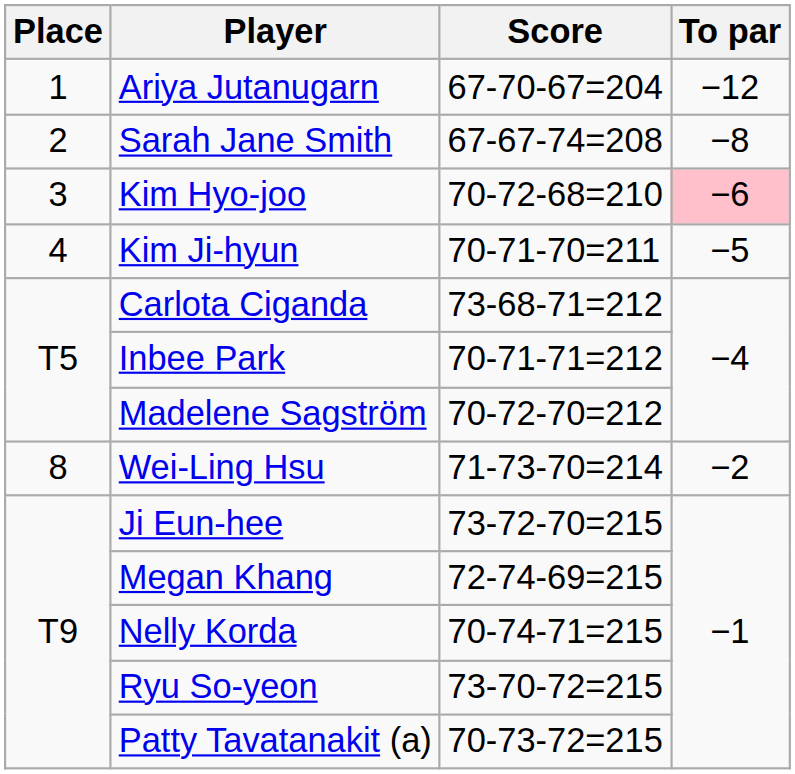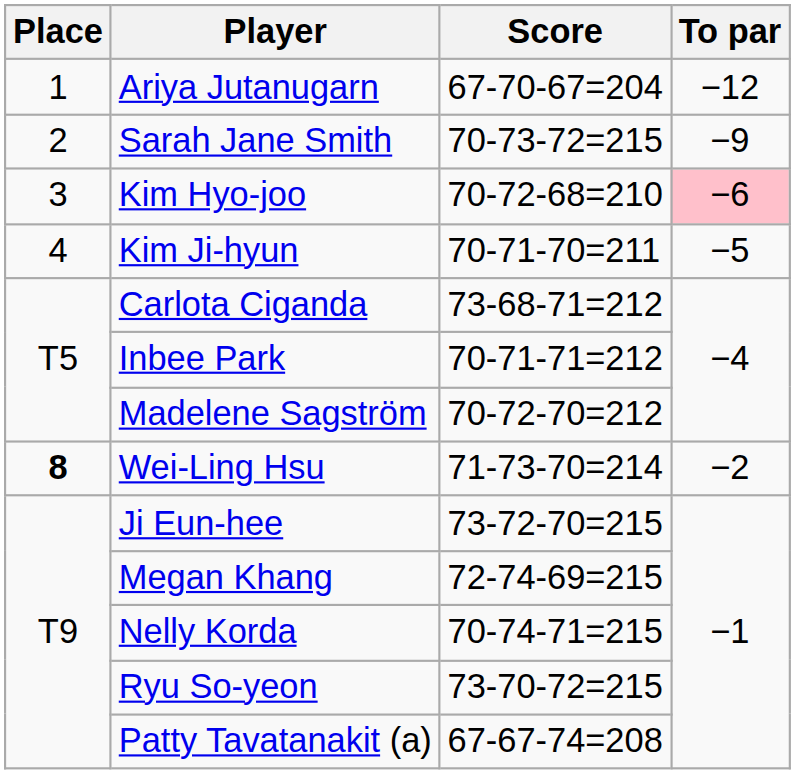Sarah Jane Smith | Score: 67-67-74=208 -> 70-73-72=215
Sarah Jane Smith | To par: −8 -> −9
Wei-Ling Hsu | Place: normal -> bold
Patty Tavatanakit (a) | Score: 70-73-72=215 -> 67-67-74=208
